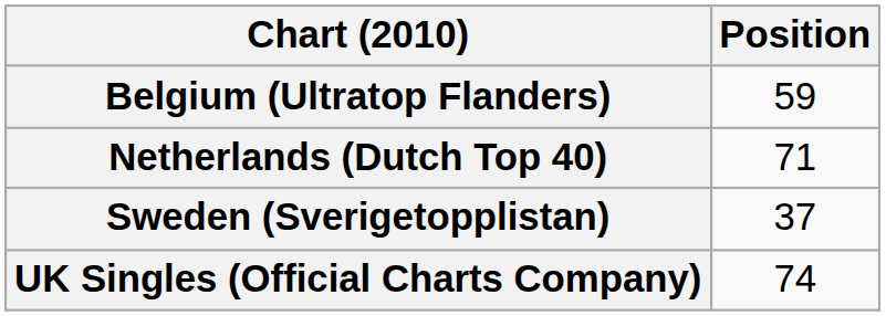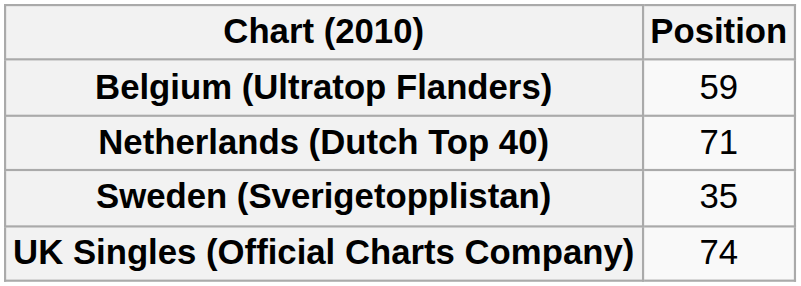Sweden (Sverigetopplistan) | Position: 37 -> 35
